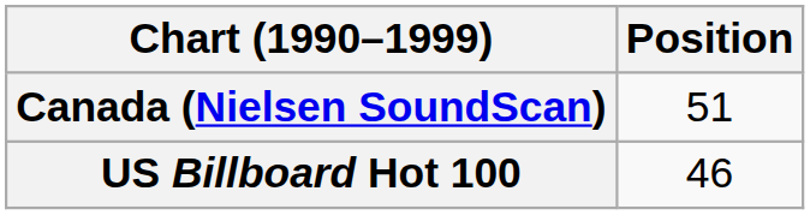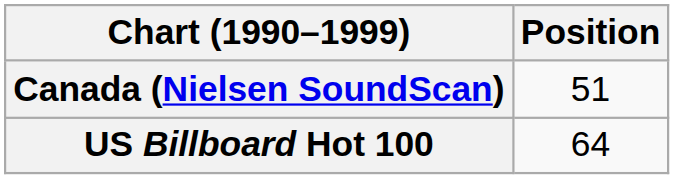US Billboard Hot 100 | Position: 46 -> 64
